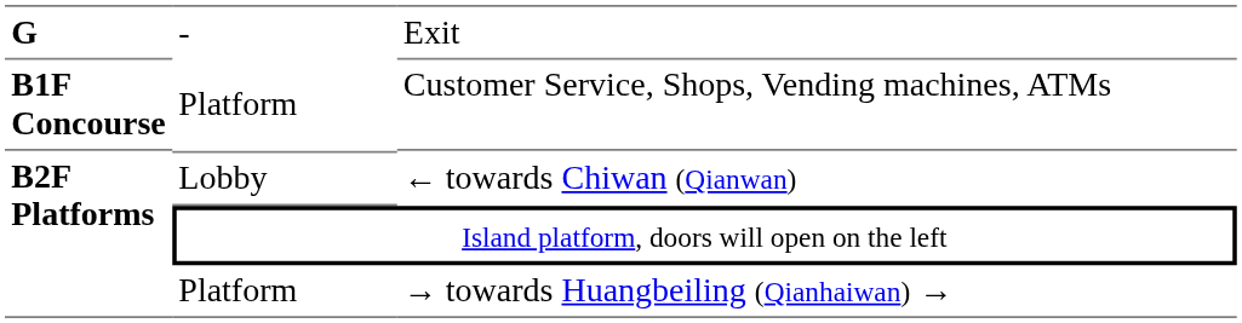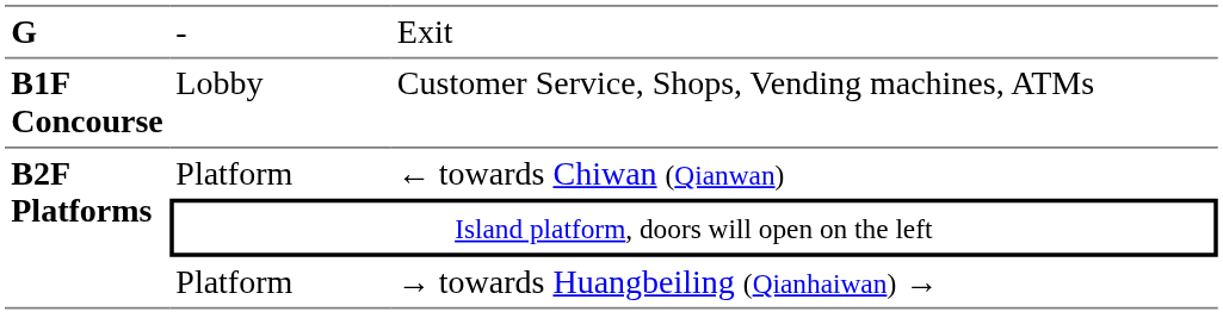Customer Service, Shops, Vending machines, ATMs | column 2: Platform -> Lobby
← towards Chiwan (Qianwan) | column 2: Lobby -> Platform
